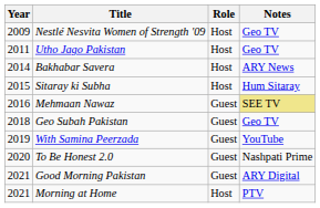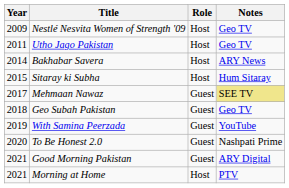Mehmaan Nawaz | Year: 2016 -> 2017
